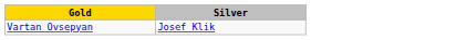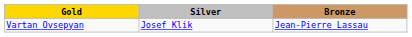+ column: Bronze | Jean-Pierre Lassau
